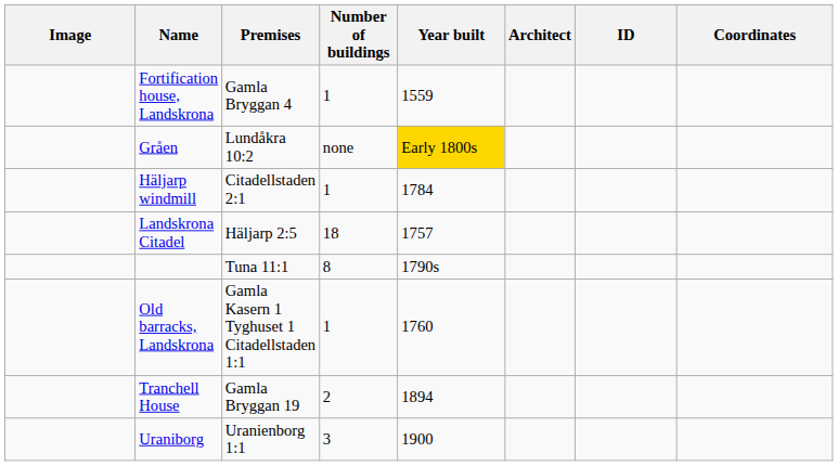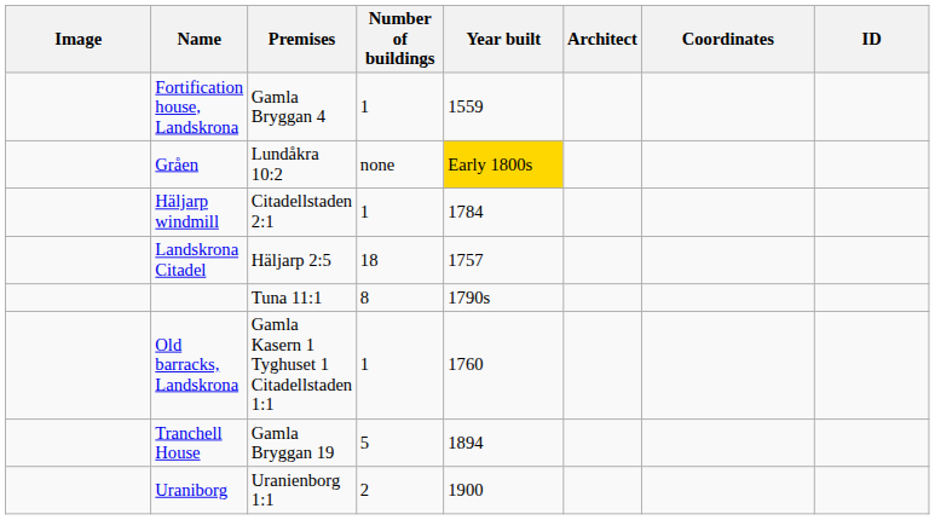columns swapped: Coordinates <-> ID
Tranchell House | Number of buildings: 2 -> 5
Uraniborg | Number of buildings: 3 -> 2
